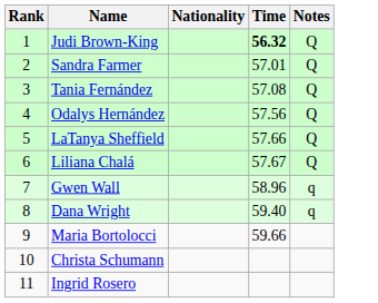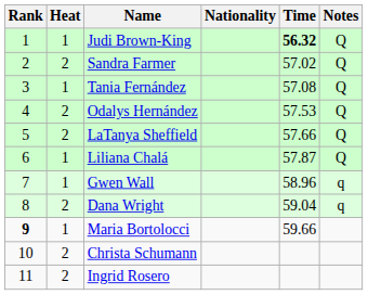+ column: Heat | 1 | 2 | 1 | 2 | 2 | 1 | 1 | 2 | 1 | 2 | 2
Sandra Farmer | Time: 57.01 -> 57.02
Odalys Hernández | Time: 57.56 -> 57.53
Liliana Chalá | Time: 57.67 -> 57.87
Dana Wright | Time: 59.40 -> 59.04
Maria Bortolocci | Rank: normal -> bold
